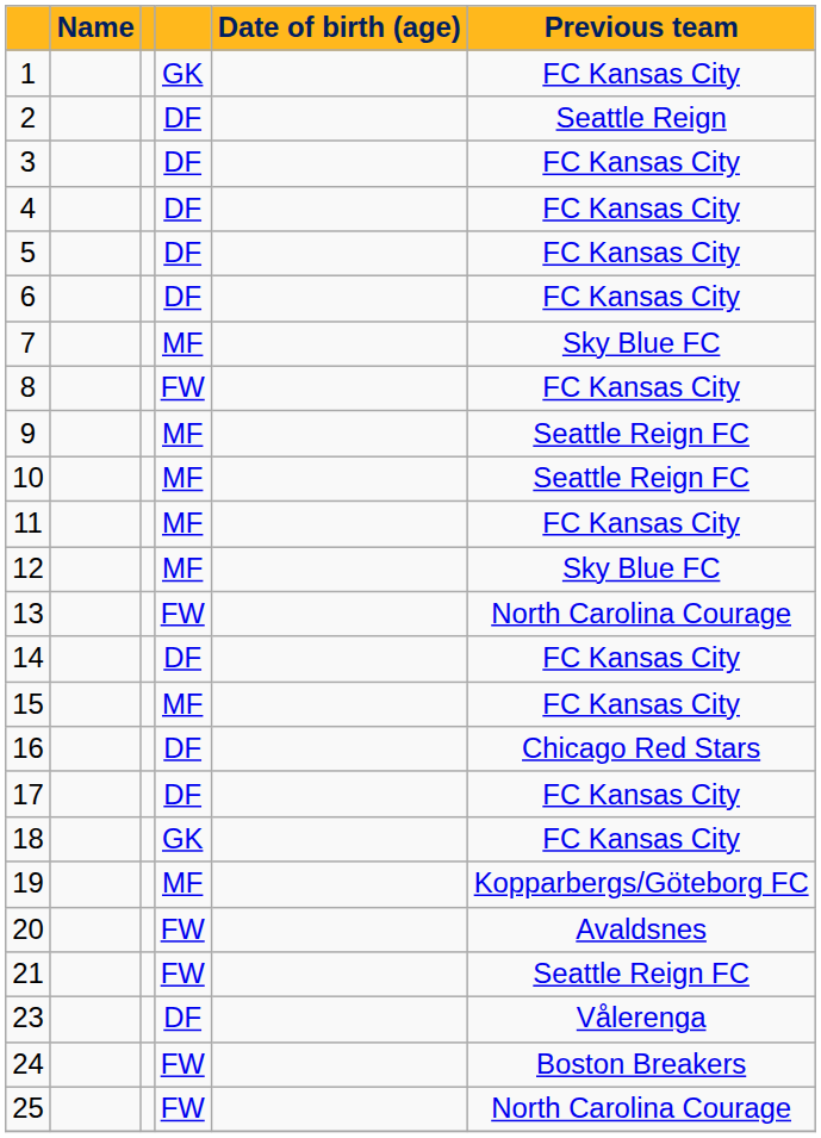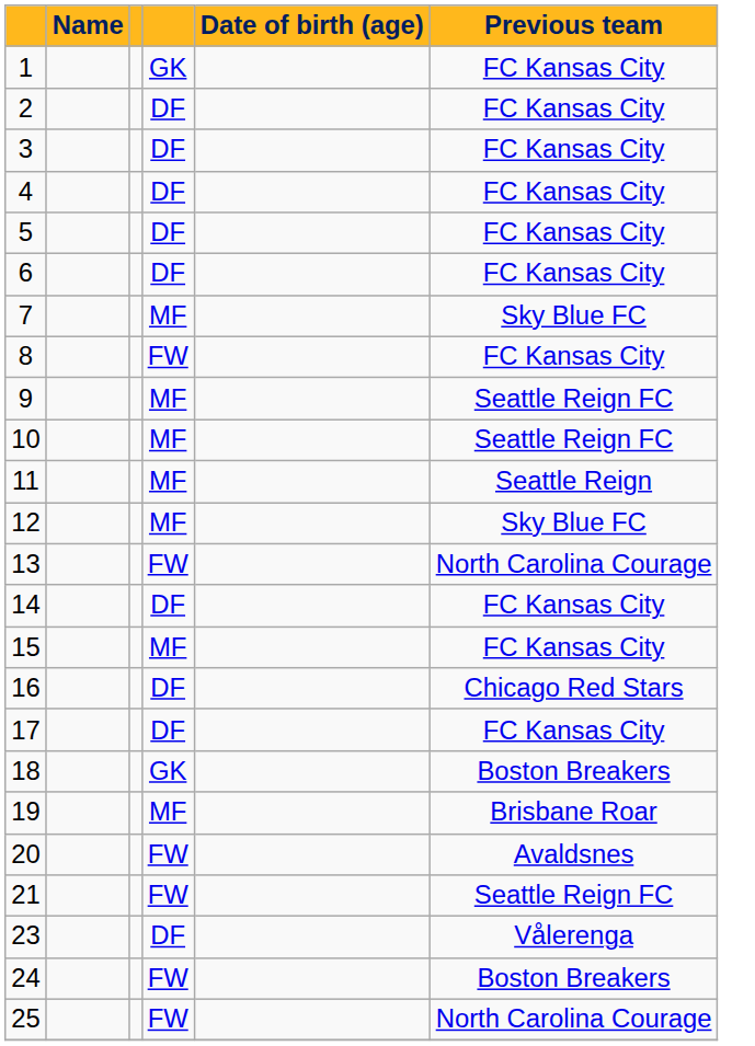2 | Previous team: Seattle Reign -> FC Kansas City
11 | Previous team: FC Kansas City -> Seattle Reign
18 | Previous team: FC Kansas City -> Boston Breakers
19 | Previous team: Kopparbergs/Göteborg FC -> Brisbane Roar
